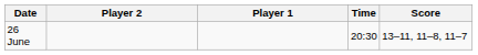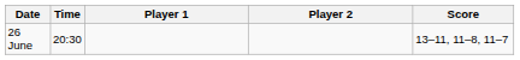columns swapped: Time <-> Player 2
